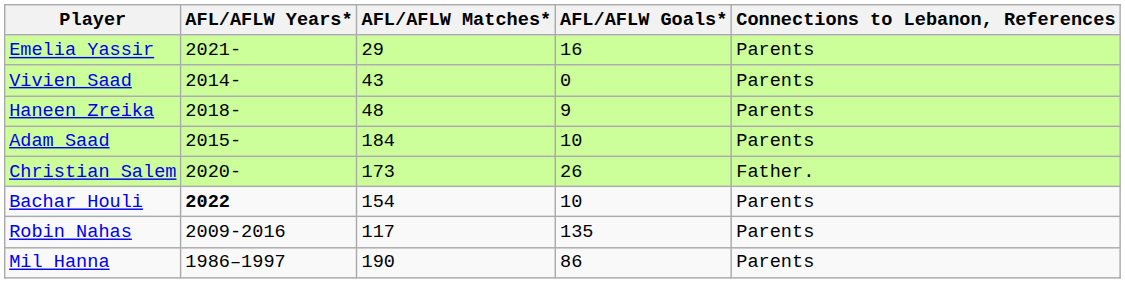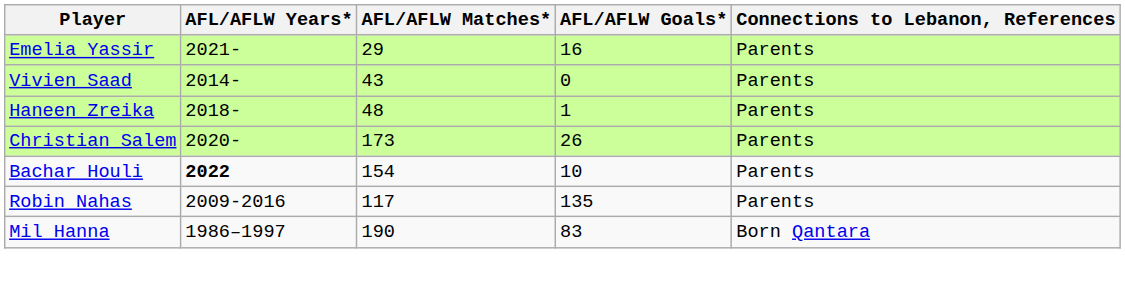Haneen Zreika | AFL/AFLW Goals*: 9 -> 1
- row: Adam Saad | 2015- | 184 | 10 | Parents
Christian Salem | Connections to Lebanon, References: Father. -> Parents
Mil Hanna | AFL/AFLW Goals*: 86 -> 83
Mil Hanna | Connections to Lebanon, References: Parents -> Born Qantara
